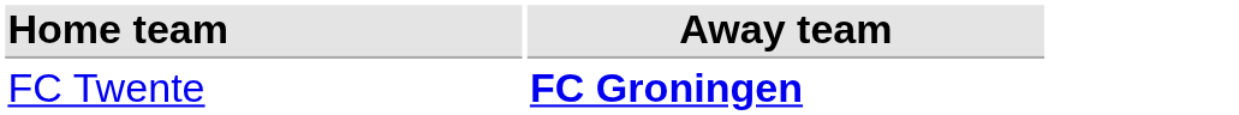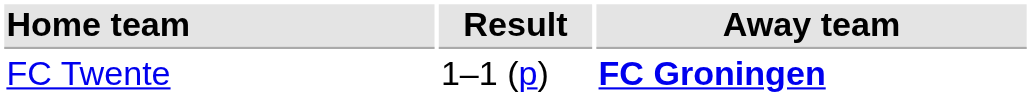+ column: Result | 1–1 (p)
